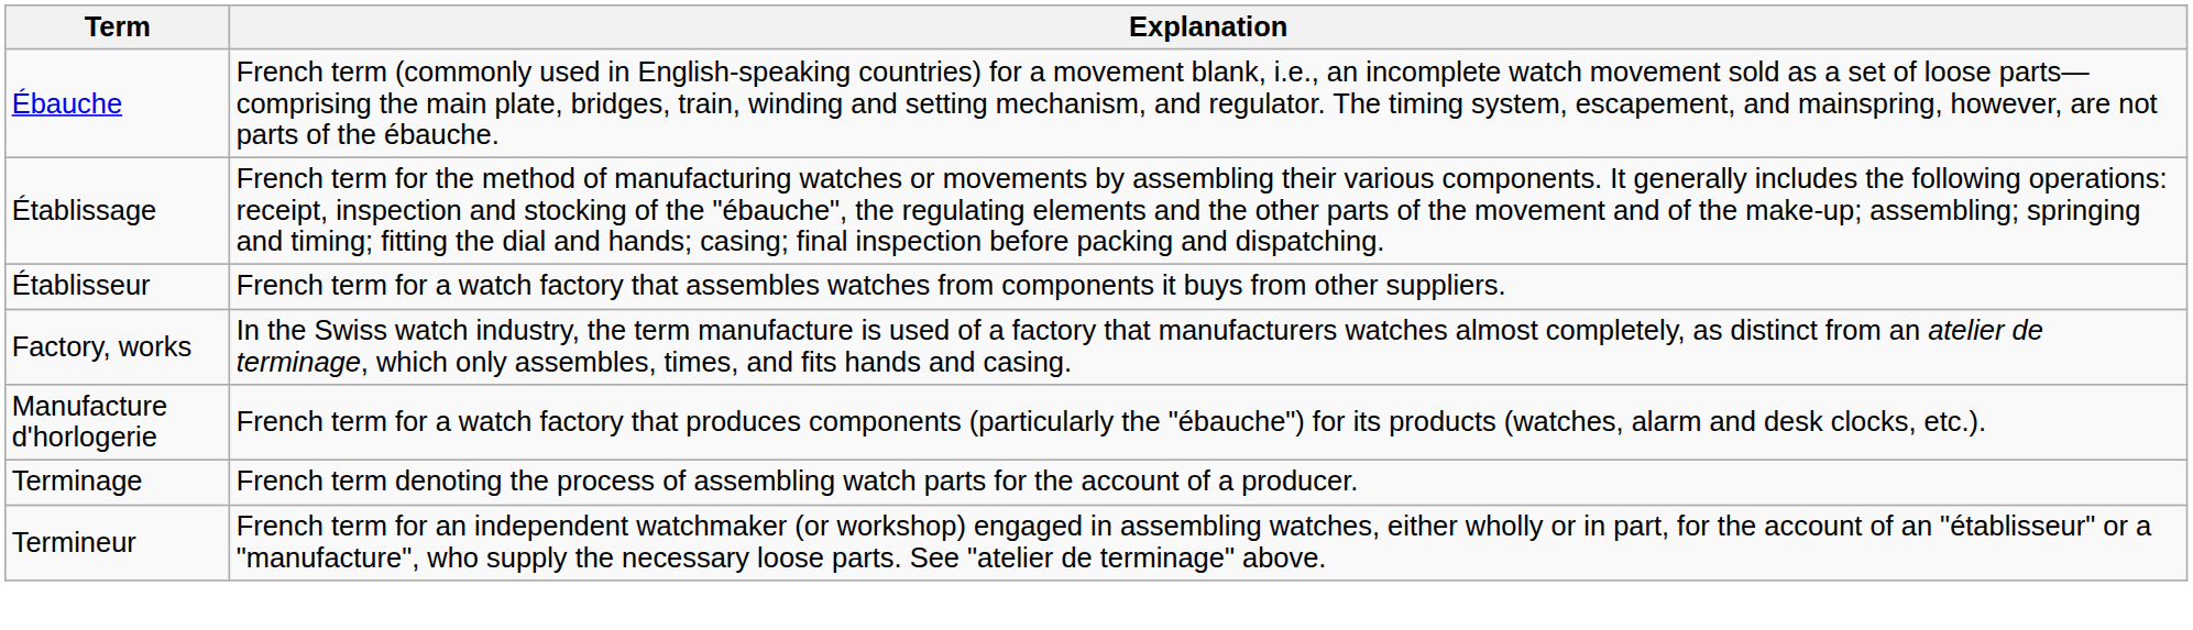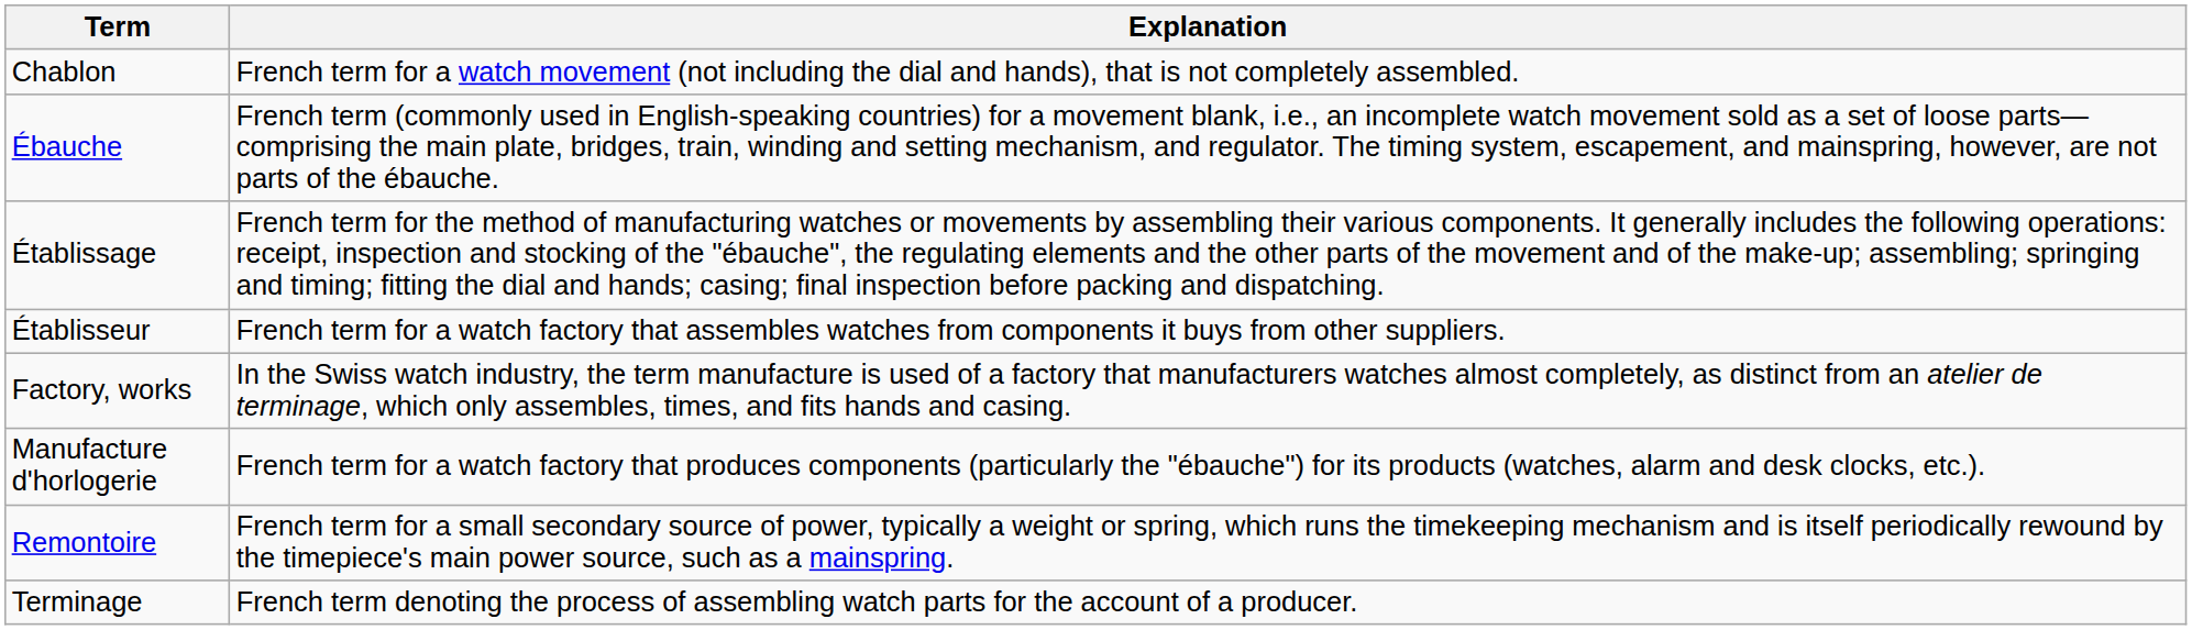+ row: Chablon | French term for a watch movement (not including the dial and hands), that is not completely assembled.
+ row: Remontoire | French term for a small secondary source of power, typically a weight or spring, which runs the timekeeping mechanism and is itself periodically rewound by the timepiece's main power source, such as a mainspring.
- row: Termineur | French term for an independent watchmaker (or workshop) engaged in assembling watches, either wholly or in part, for the account of an "établisseur" or a "manufacture", who supply the necessary loose parts. See "atelier de terminage" above.
